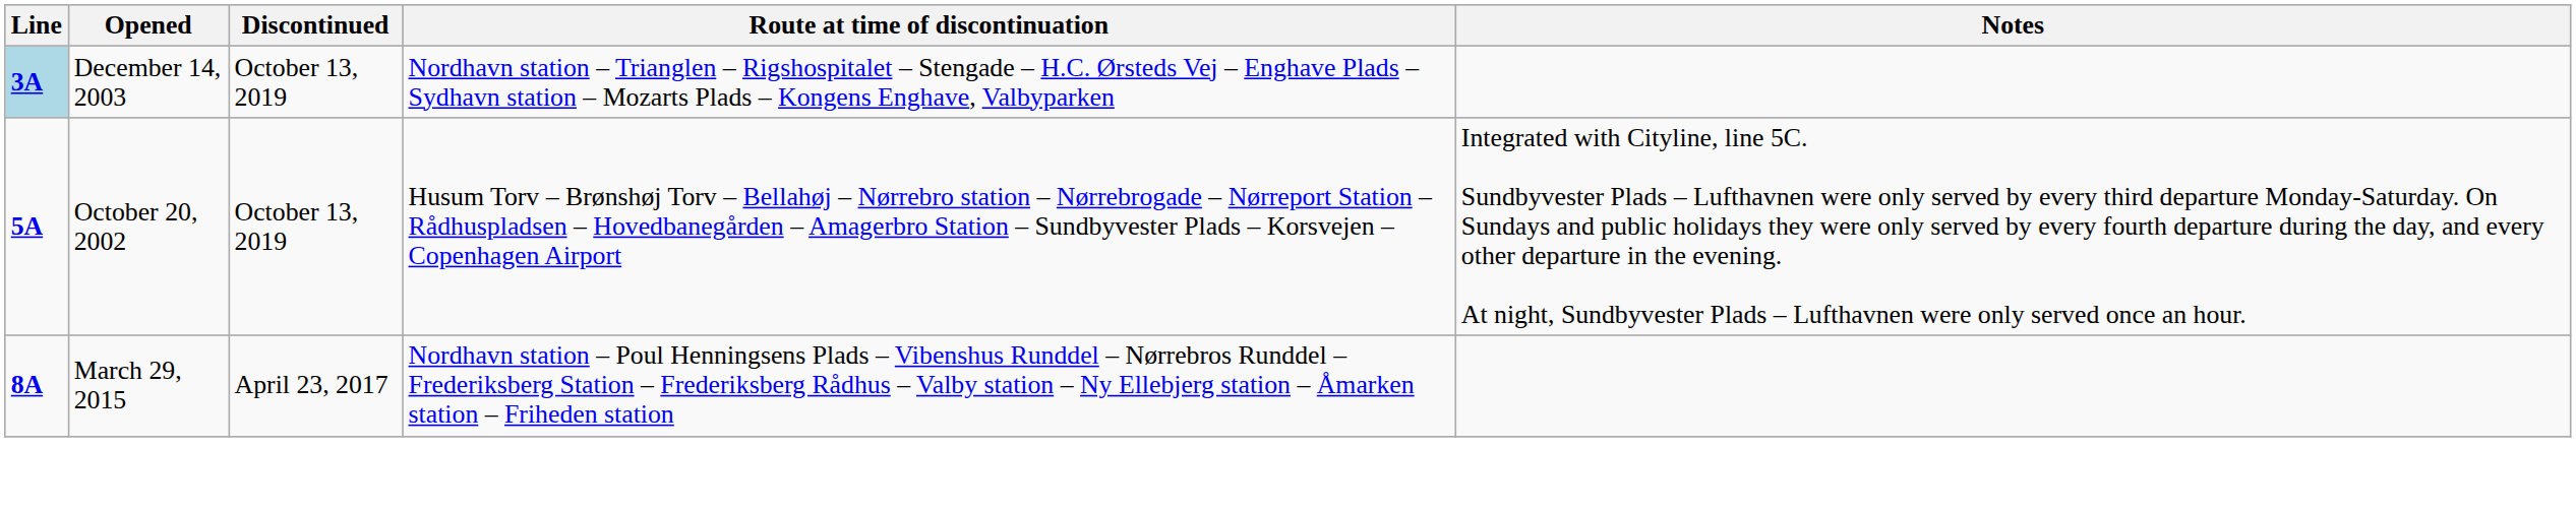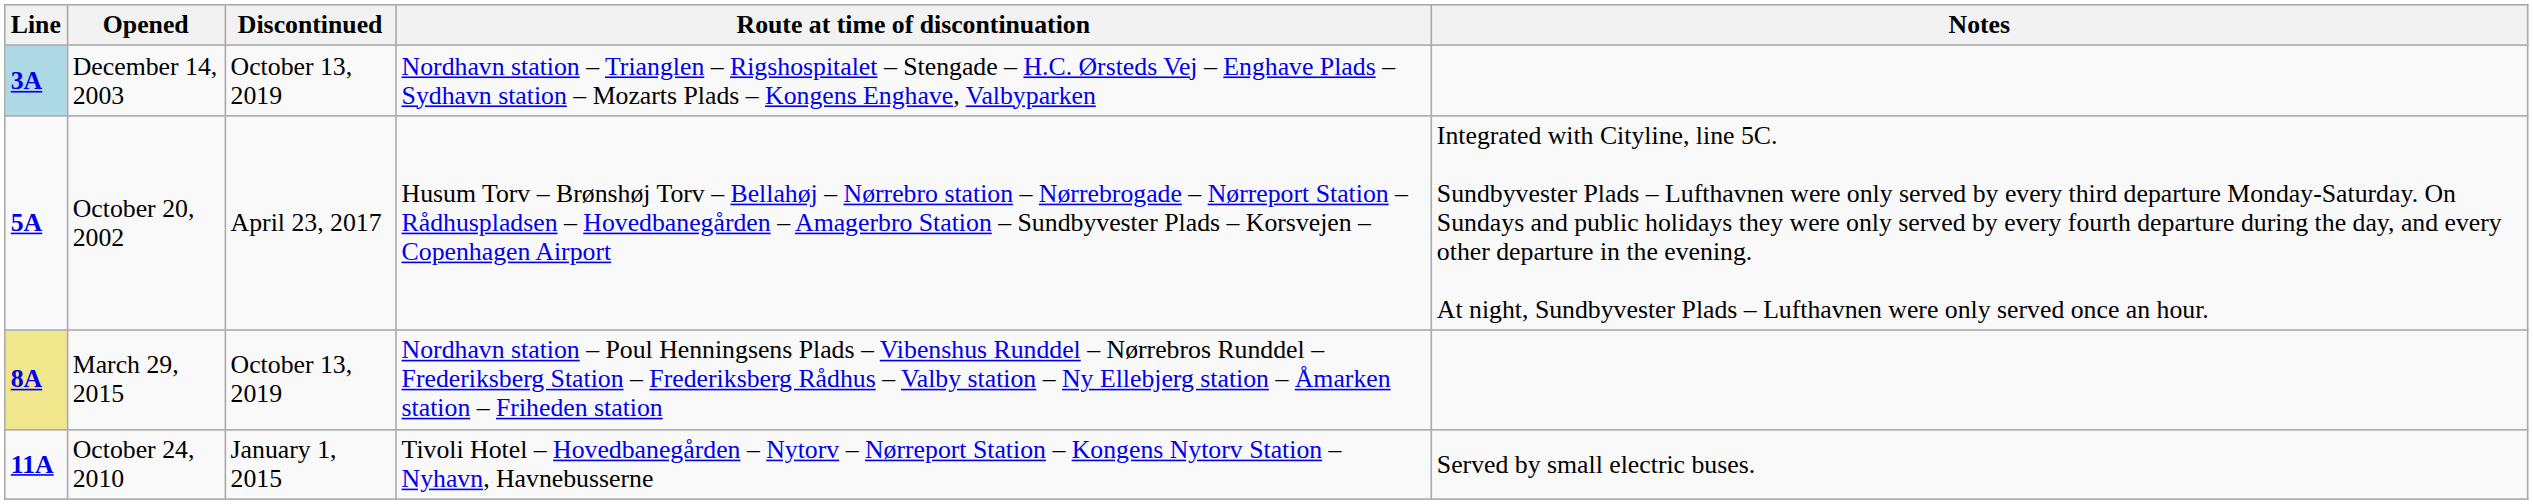October 20, 2002 | Discontinued: October 13, 2019 -> April 23, 2017
March 29, 2015 | Line: no background -> khaki background
March 29, 2015 | Discontinued: April 23, 2017 -> October 13, 2019
+ row: 11A | October 24, 2010 | January 1, 2015 | Tivoli Hotel – Hovedbanegården – Nytorv – Nørreport Station – Kongens Nytorv Station – Nyhavn, Havnebusserne | Served by small electric buses.
